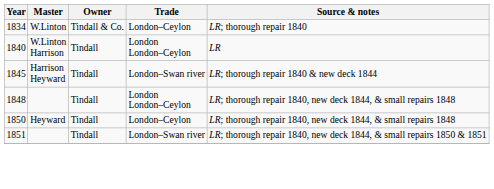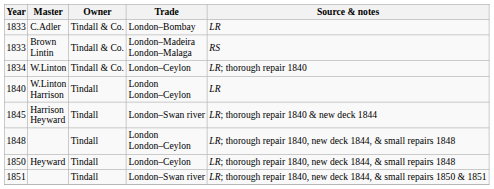+ row: 1833 | C.Adler | Tindall & Co. | London–Bombay | LR
+ row: 1833 | Brown Lintin | Tindall & Co. | London–Madeira London–Malaga | RS
